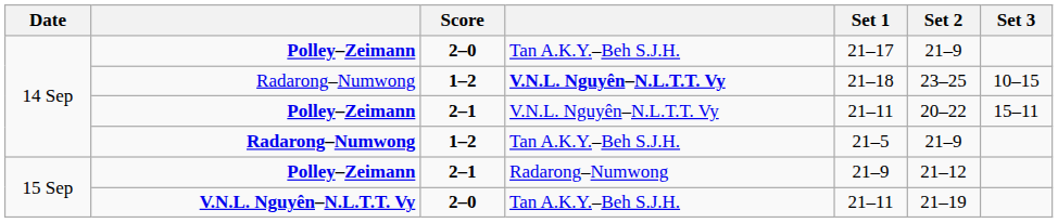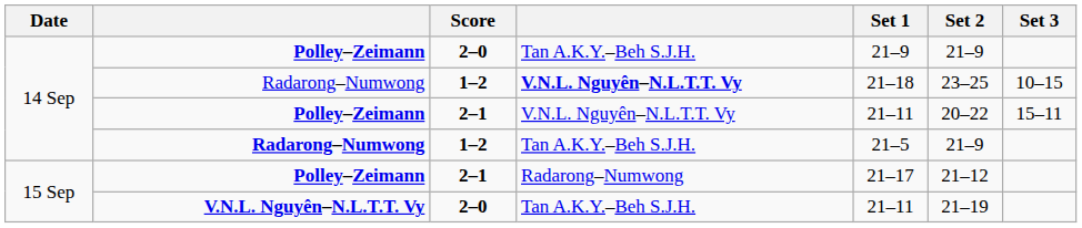Polley–Zeimann / Tan A.K.Y.–Beh S.J.H. | Set 1: 21–17 -> 21–9
Polley–Zeimann / Radarong–Numwong | Set 1: 21–9 -> 21–17
